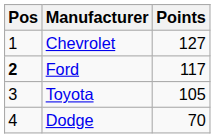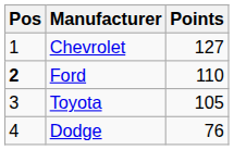Ford | Points: 117 -> 110
Dodge | Points: 70 -> 76
